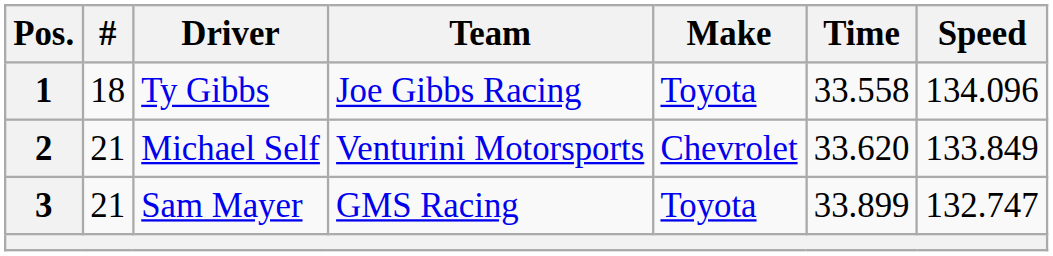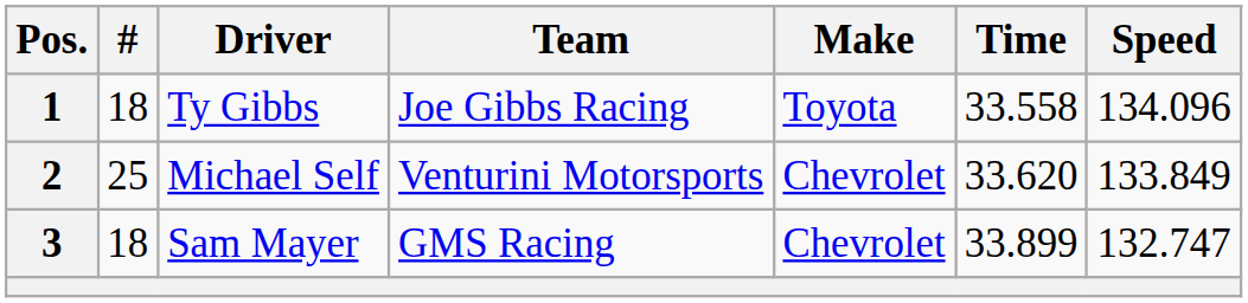2 | #: 21 -> 25
3 | #: 21 -> 18
3 | Make: Toyota -> Chevrolet
